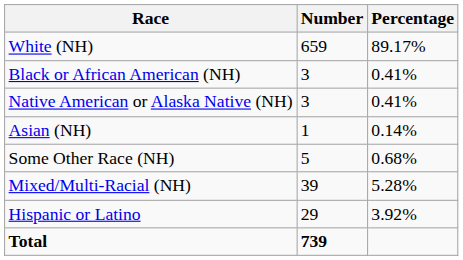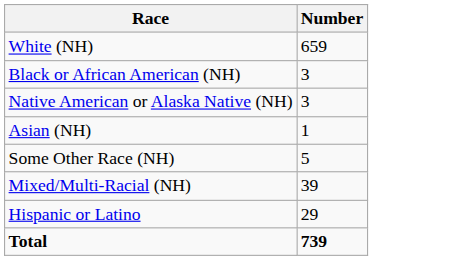- column: Percentage | 89.17% | 0.41% | 0.41% | 0.14% | 0.68% | 5.28% | 3.92%
